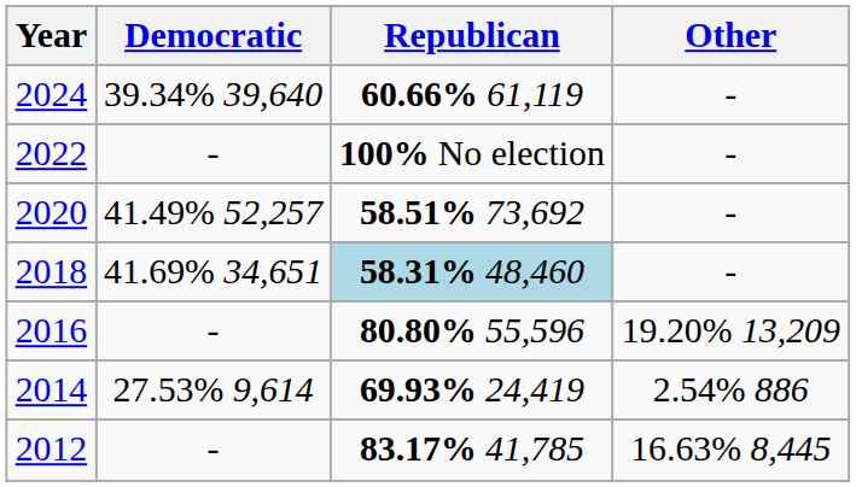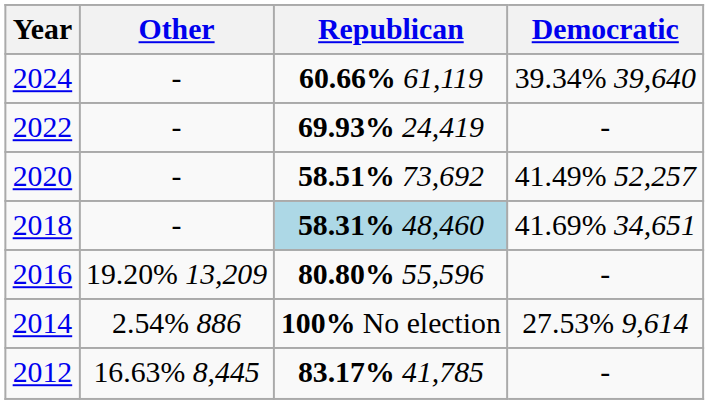columns swapped: Democratic <-> Other
2022 | Republican: 100% No election -> 69.93% 24,419
2014 | Republican: 69.93% 24,419 -> 100% No election
